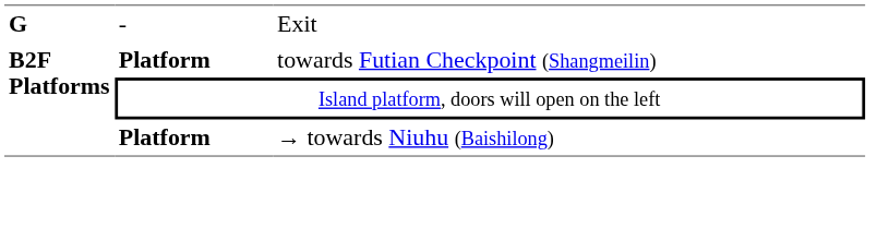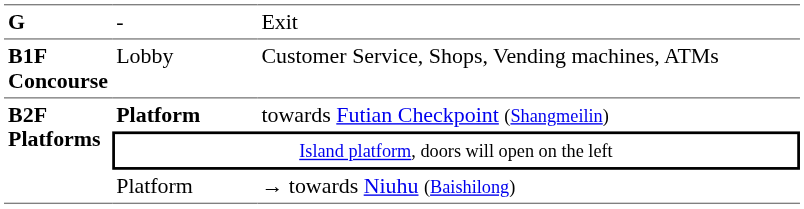+ row: B1F Concourse | Lobby | Customer Service, Shops, Vending machines, ATMs
→ towards Niuhu (Baishilong) | column 2: bold -> normal
